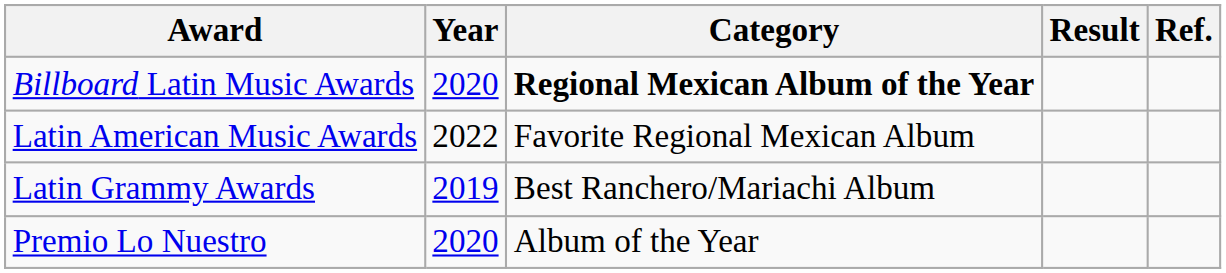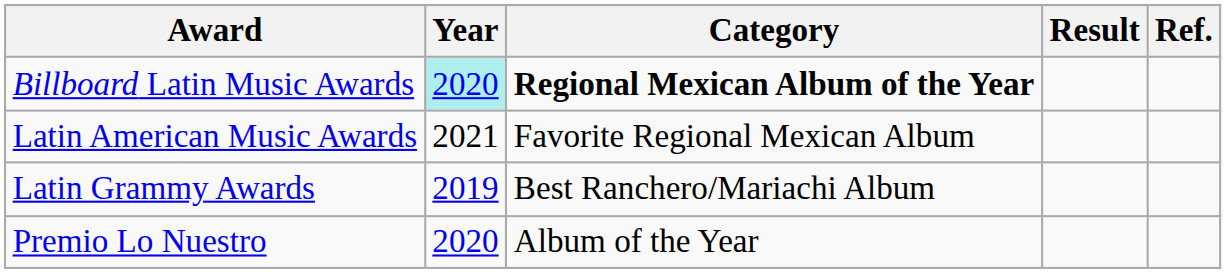Billboard Latin Music Awards | Year: no background -> paleturquoise background
Latin American Music Awards | Year: 2022 -> 2021
